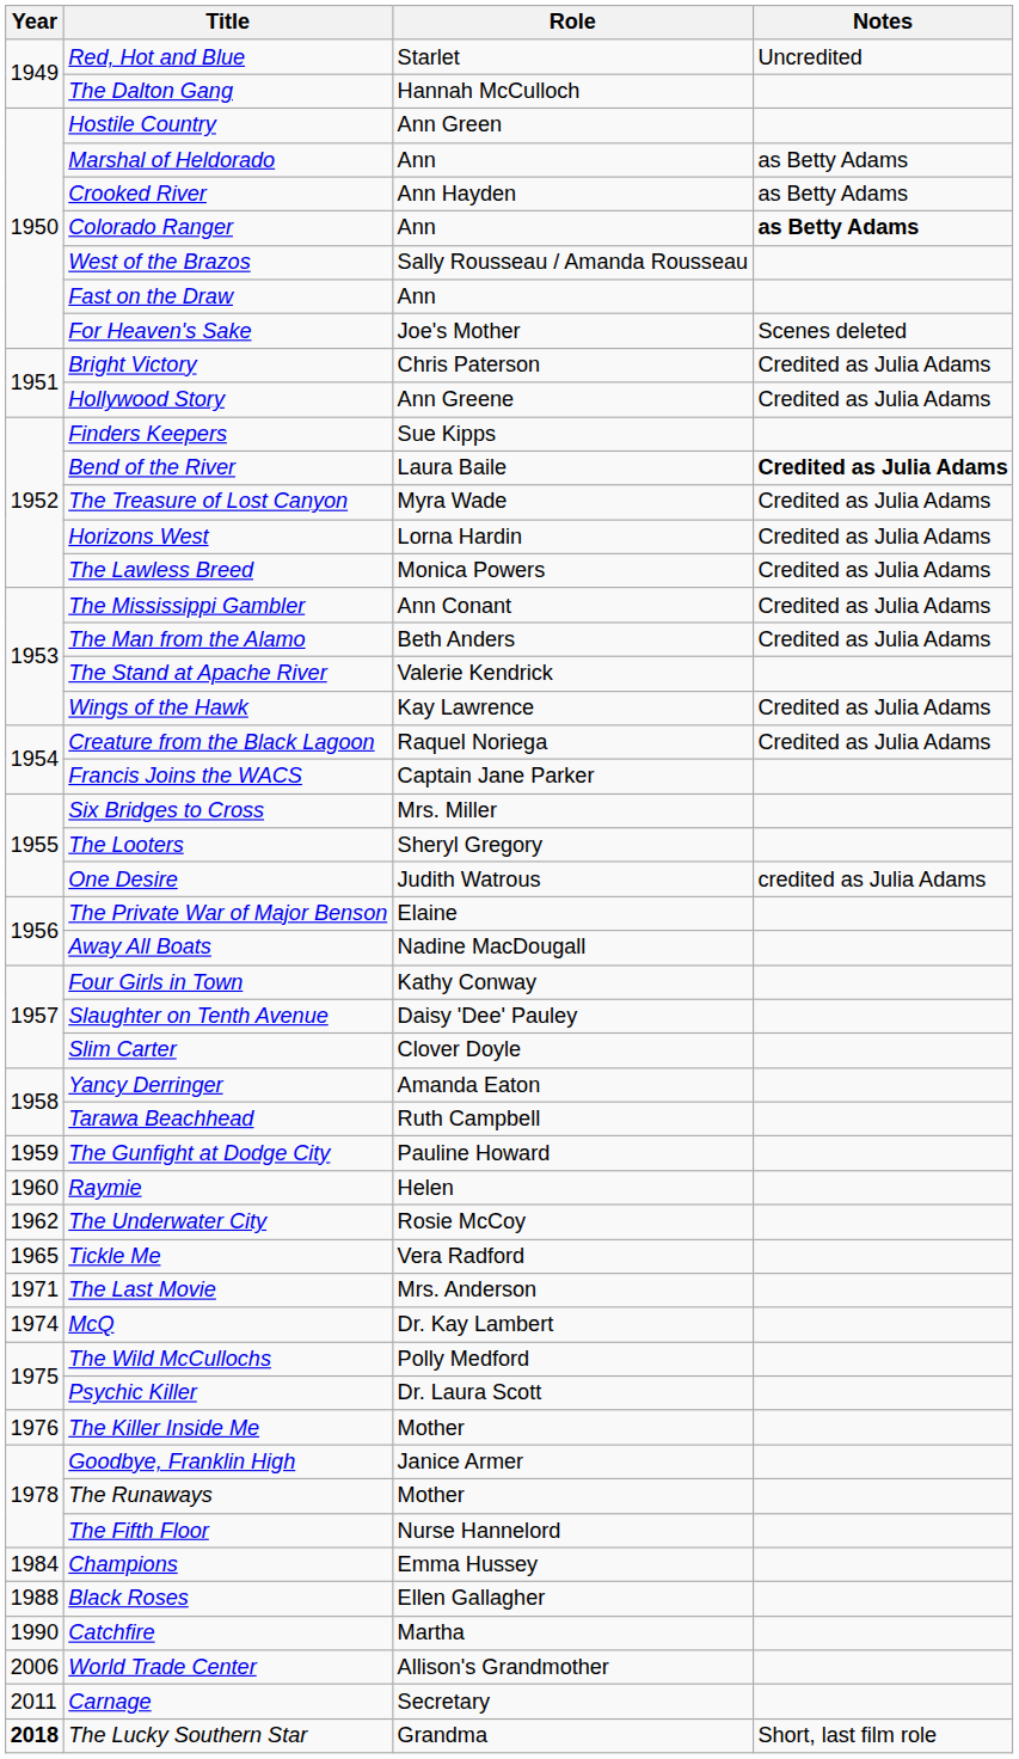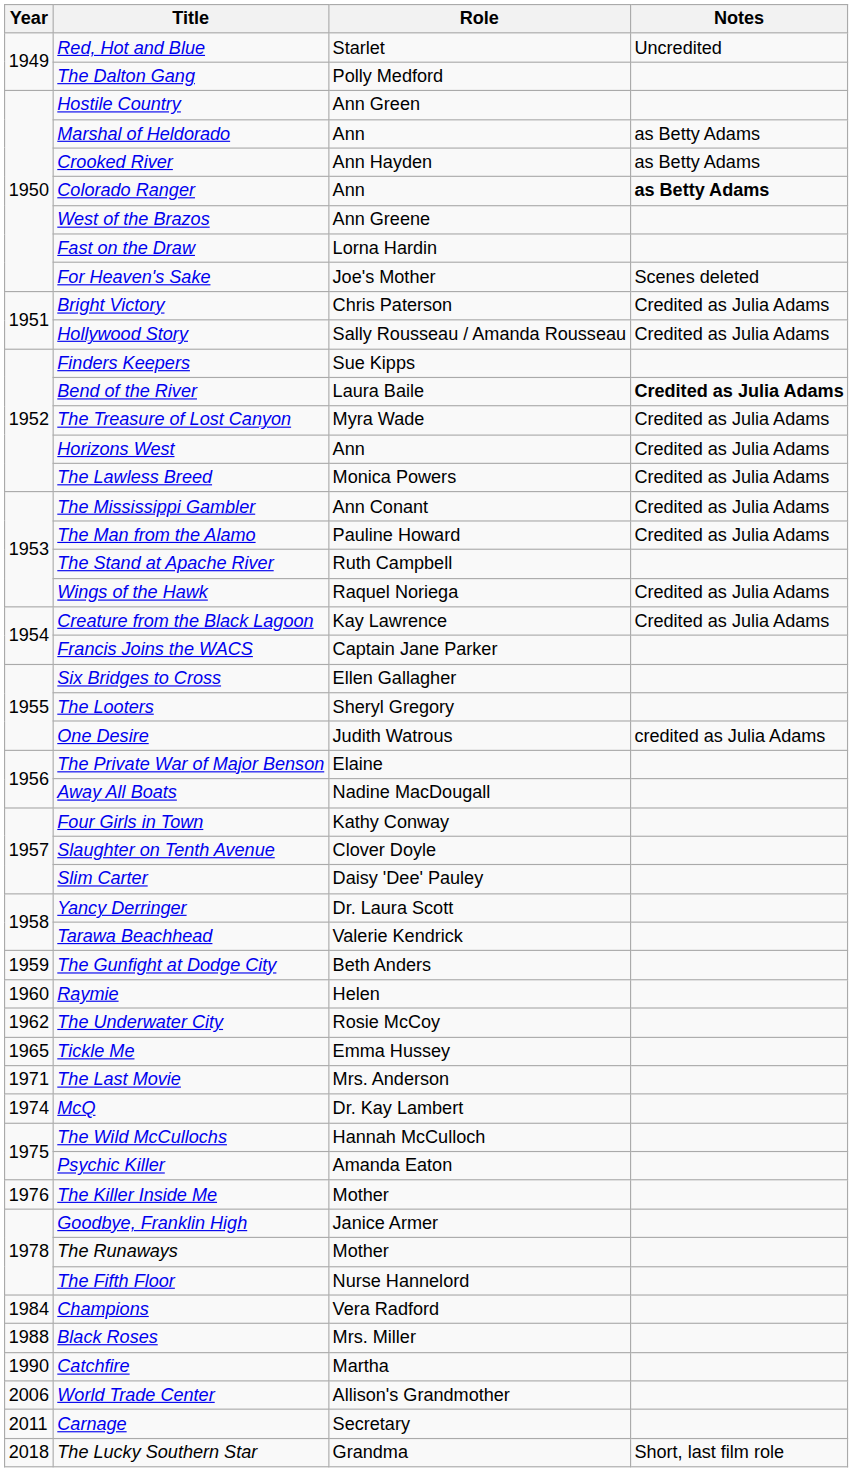The Dalton Gang | Role: Hannah McCulloch -> Polly Medford
West of the Brazos | Role: Sally Rousseau / Amanda Rousseau -> Ann Greene
Fast on the Draw | Role: Ann -> Lorna Hardin
Hollywood Story | Role: Ann Greene -> Sally Rousseau / Amanda Rousseau
Horizons West | Role: Lorna Hardin -> Ann
The Man from the Alamo | Role: Beth Anders -> Pauline Howard
The Stand at Apache River | Role: Valerie Kendrick -> Ruth Campbell
Wings of the Hawk | Role: Kay Lawrence -> Raquel Noriega
Creature from the Black Lagoon | Role: Raquel Noriega -> Kay Lawrence
Six Bridges to Cross | Role: Mrs. Miller -> Ellen Gallagher
Slaughter on Tenth Avenue | Role: Daisy 'Dee' Pauley -> Clover Doyle
Slim Carter | Role: Clover Doyle -> Daisy 'Dee' Pauley
Yancy Derringer | Role: Amanda Eaton -> Dr. Laura Scott
Tarawa Beachhead | Role: Ruth Campbell -> Valerie Kendrick
The Gunfight at Dodge City | Role: Pauline Howard -> Beth Anders
Tickle Me | Role: Vera Radford -> Emma Hussey
The Wild McCullochs | Role: Polly Medford -> Hannah McCulloch
Psychic Killer | Role: Dr. Laura Scott -> Amanda Eaton
Champions | Role: Emma Hussey -> Vera Radford
Black Roses | Role: Ellen Gallagher -> Mrs. Miller
The Lucky Southern Star | Year: bold -> normal
